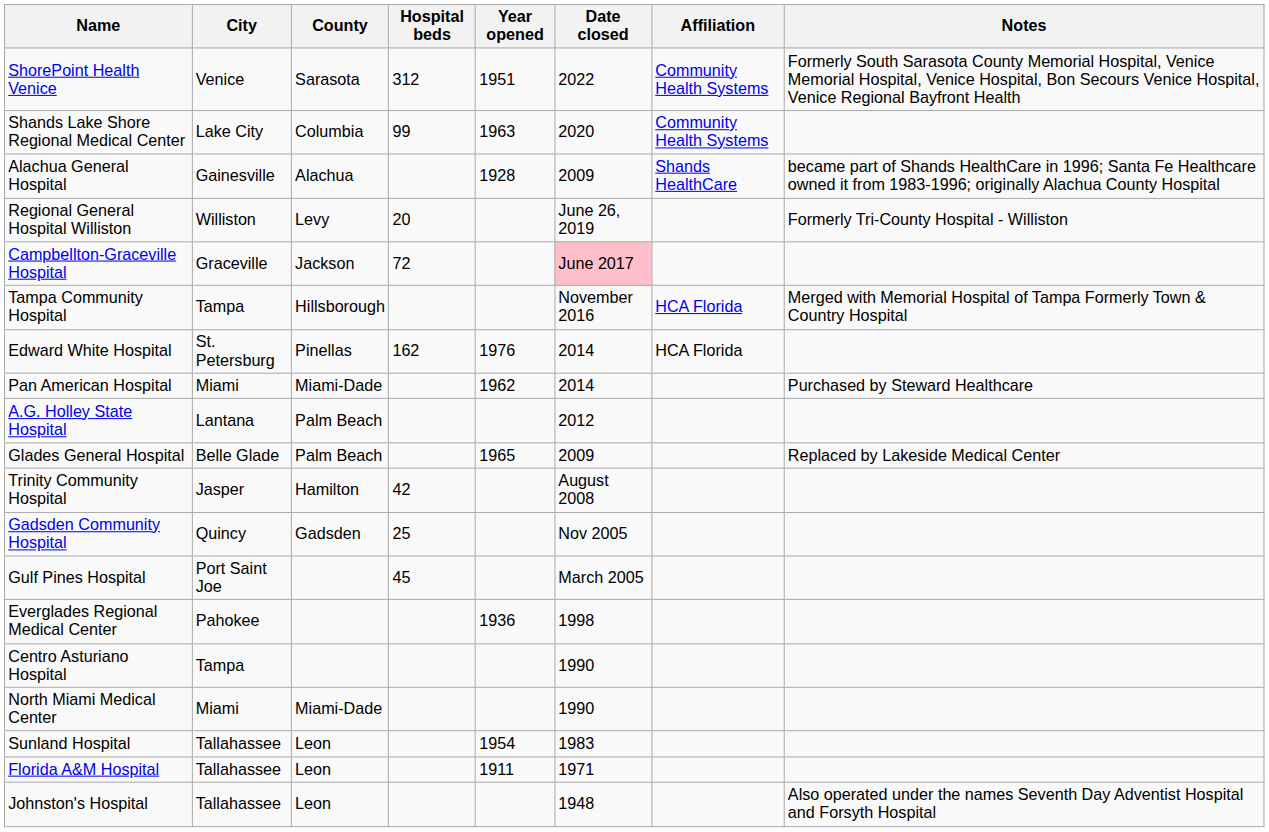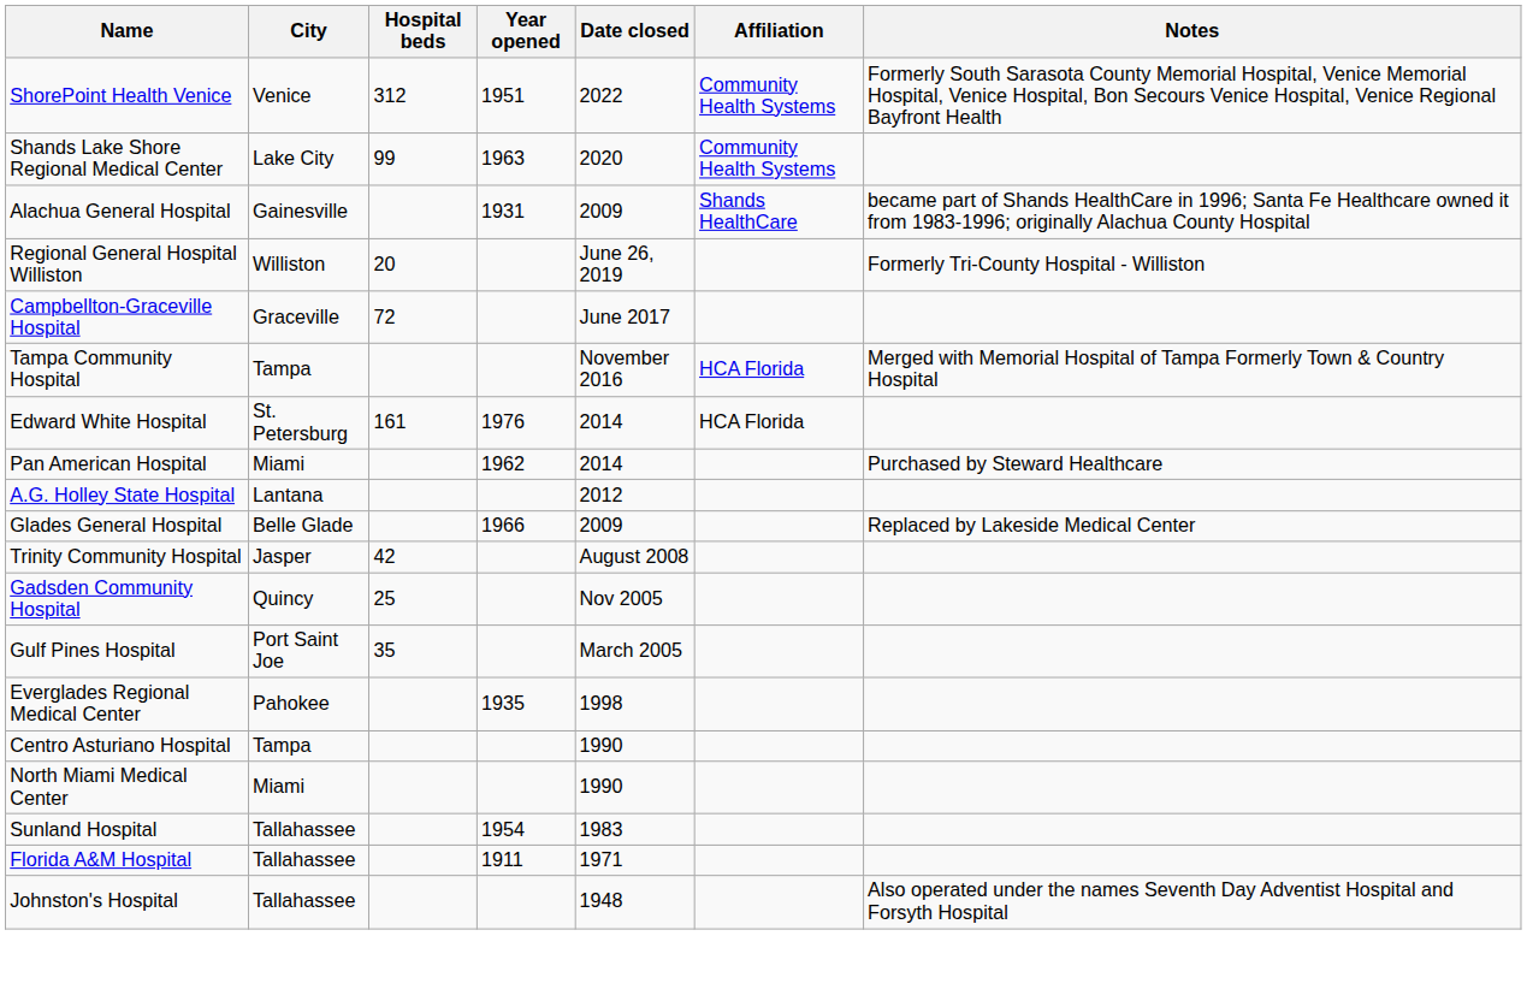- column: County | Sarasota | Columbia | Alachua | Levy | Jackson | Hillsborough | Pinellas | Miami-Dade | Palm Beach | Palm Beach | Hamilton | Gadsden | Miami-Dade | Leon | Leon | Leon
Alachua General Hospital | Year opened: 1928 -> 1931
Campbellton-Graceville Hospital | Date closed: pink background -> no background
Edward White Hospital | Hospital beds: 162 -> 161
Glades General Hospital | Year opened: 1965 -> 1966
Gulf Pines Hospital | Hospital beds: 45 -> 35
Everglades Regional Medical Center | Year opened: 1936 -> 1935
